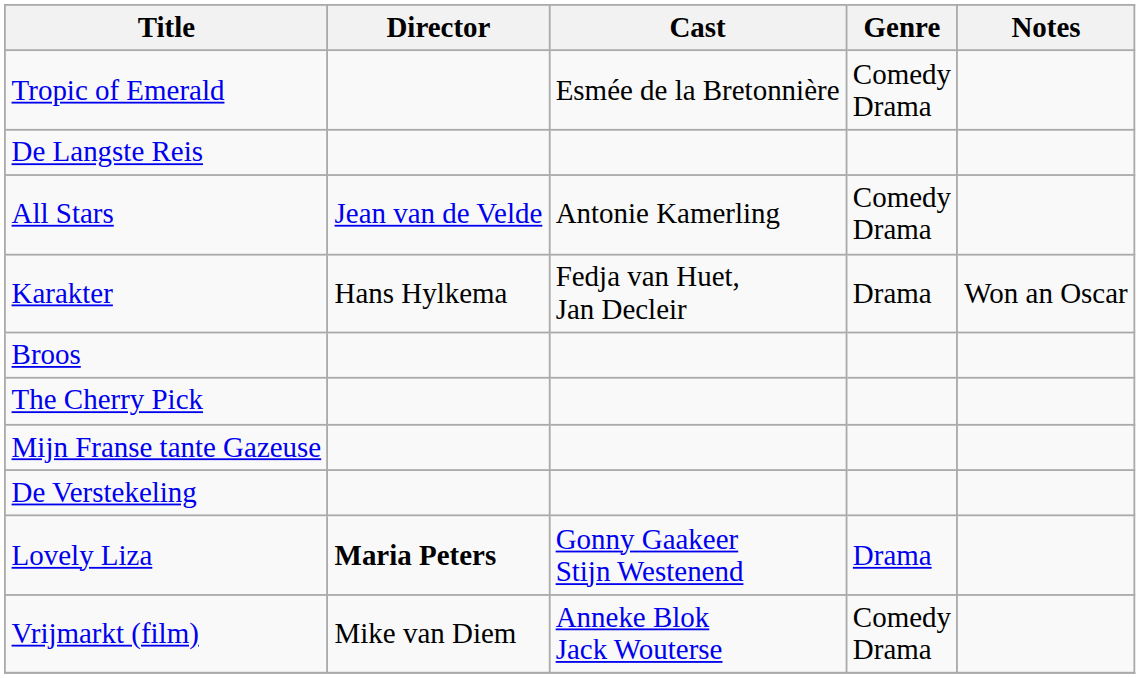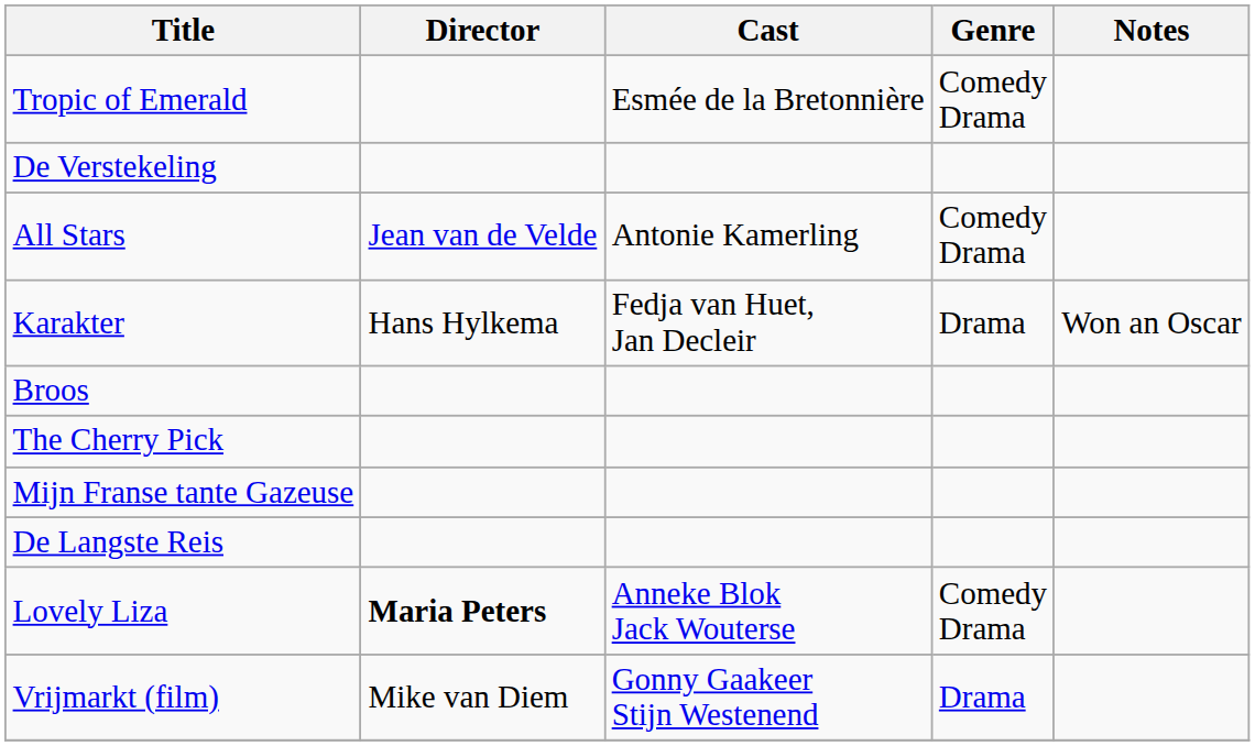rows swapped: De Langste Reis <-> De Verstekeling
Lovely Liza | Cast: Gonny Gaakeer Stijn Westenend -> Anneke Blok Jack Wouterse
Lovely Liza | Genre: Drama -> Comedy Drama
Vrijmarkt (film) | Cast: Anneke Blok Jack Wouterse -> Gonny Gaakeer Stijn Westenend
Vrijmarkt (film) | Genre: Comedy Drama -> Drama
